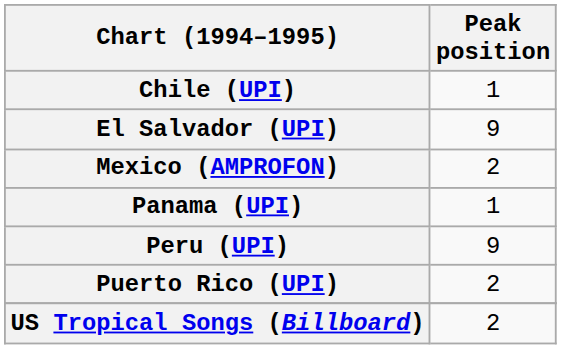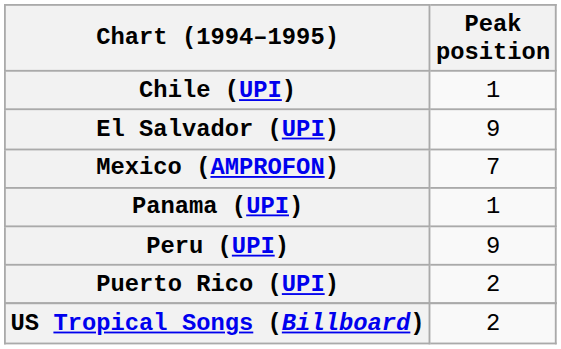Mexico (AMPROFON) | Peak position: 2 -> 7
